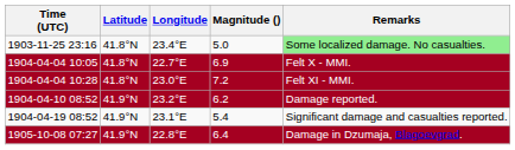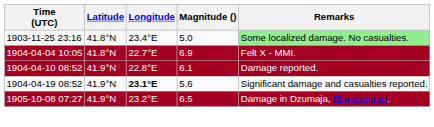- row: 1904-04-04 10:28 | 41.8°N | 23.0°E | 7.2 | Felt XI - MMI.
1904-04-10 08:52 | Longitude: 23.2°E -> 22.8°E
1904-04-10 08:52 | Magnitude (): 6.2 -> 6.1
1904-04-19 08:52 | Longitude: normal -> bold
1904-04-19 08:52 | Magnitude (): 5.4 -> 5.6
1905-10-08 07:27 | Longitude: 22.8°E -> 23.2°E
1905-10-08 07:27 | Magnitude (): 6.4 -> 6.5
